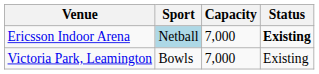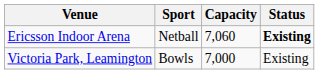Ericsson Indoor Arena | Sport: lightblue background -> no background
Ericsson Indoor Arena | Capacity: 7,000 -> 7,060
